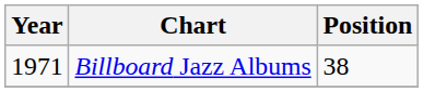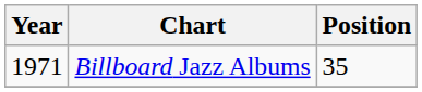Billboard Jazz Albums | Position: 38 -> 35
